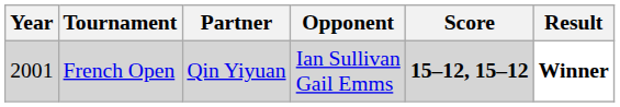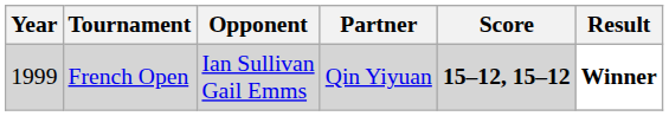columns swapped: Partner <-> Opponent
French Open | Year: 2001 -> 1999
